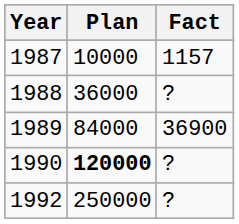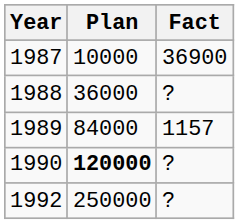1987 | Fact: 1157 -> 36900
1989 | Fact: 36900 -> 1157
